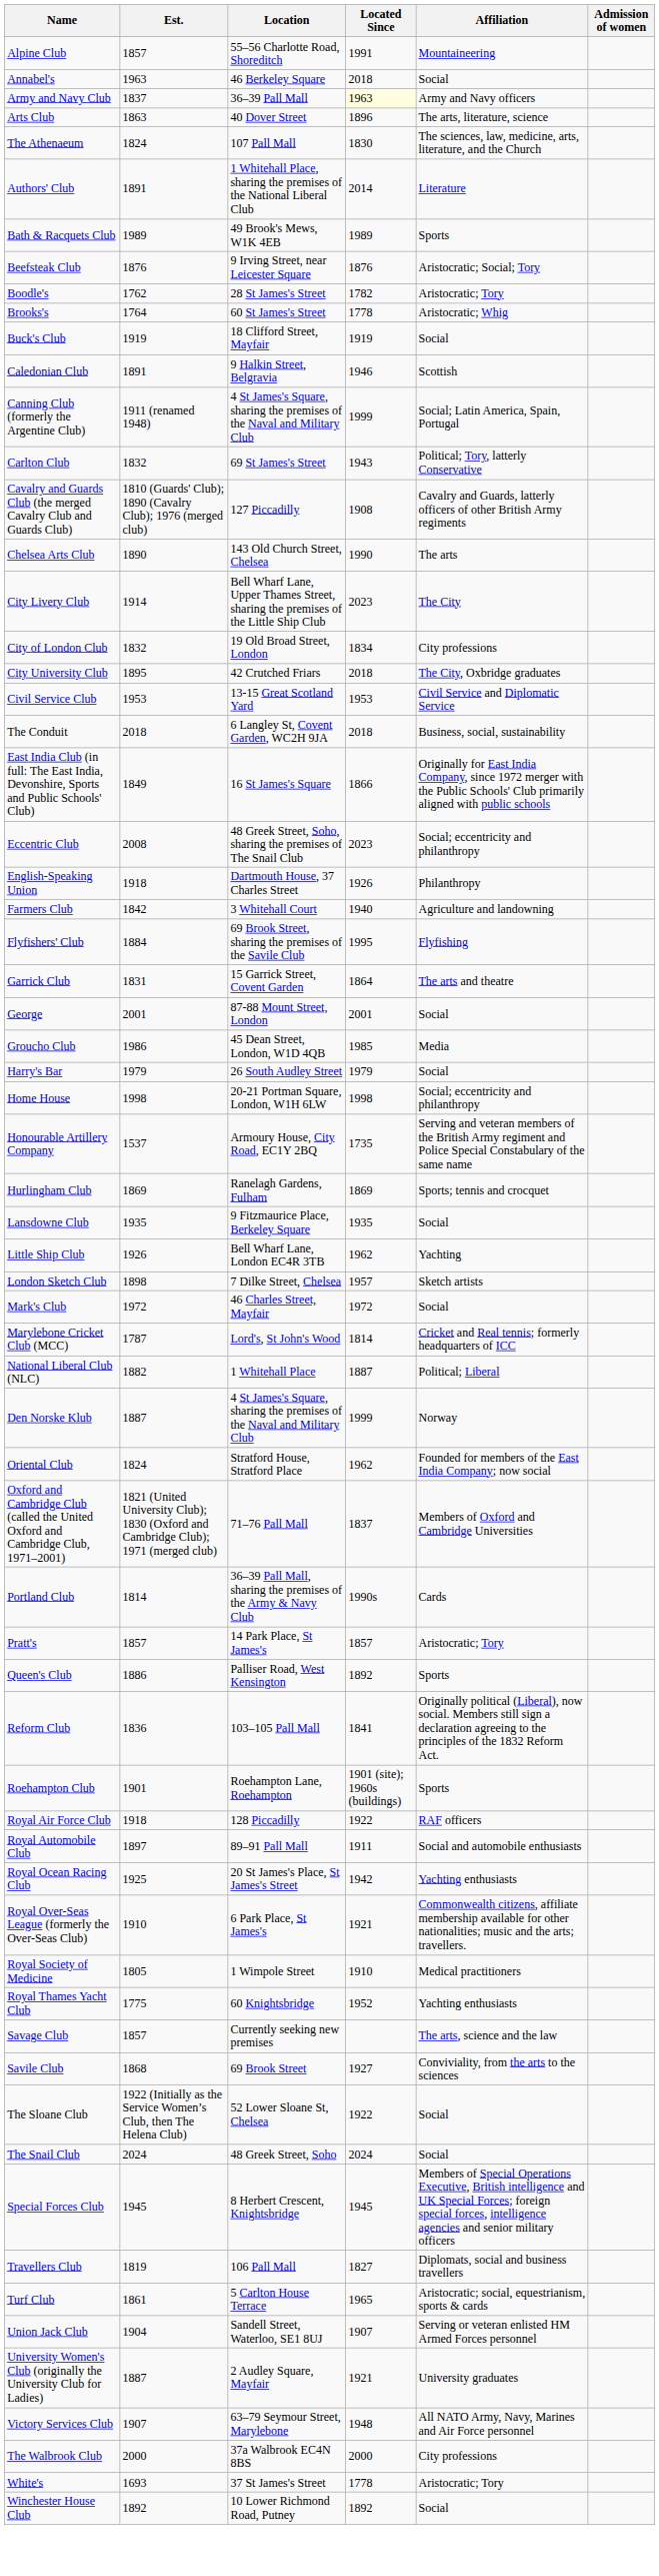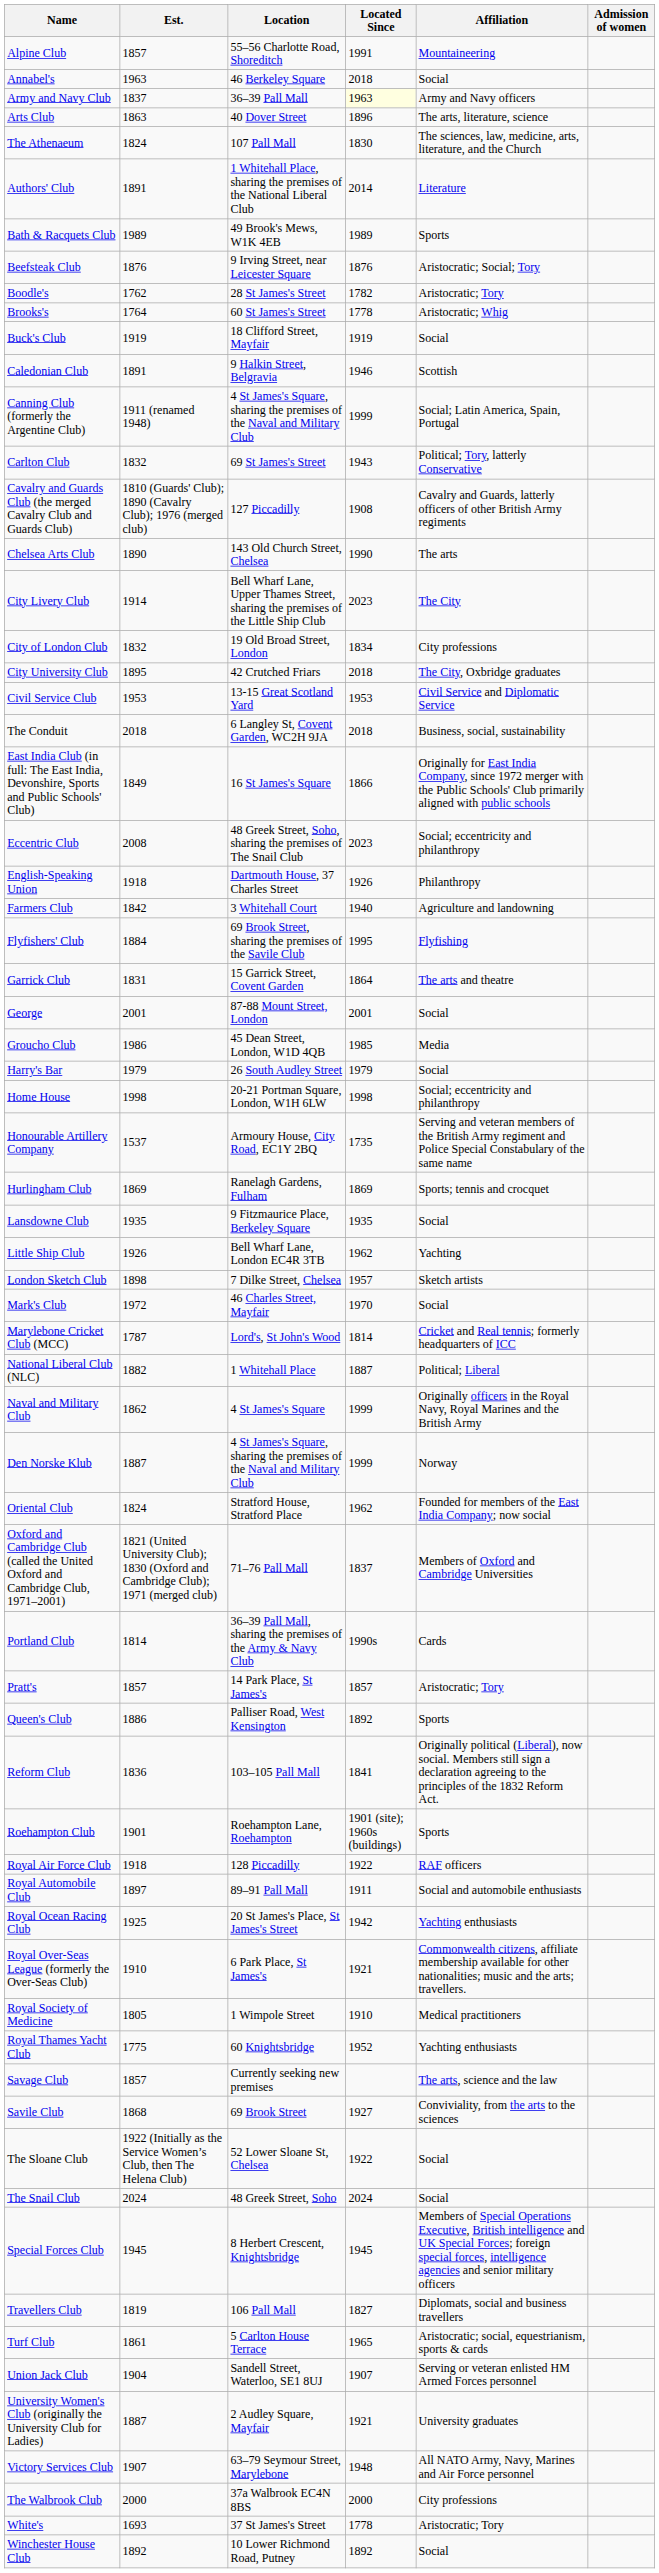Mark's Club | Located Since: 1972 -> 1970
+ row: Naval and Military Club | 1862 | 4 St James's Square | 1999 | Originally officers in the Royal Navy, Royal Marines and the British Army
